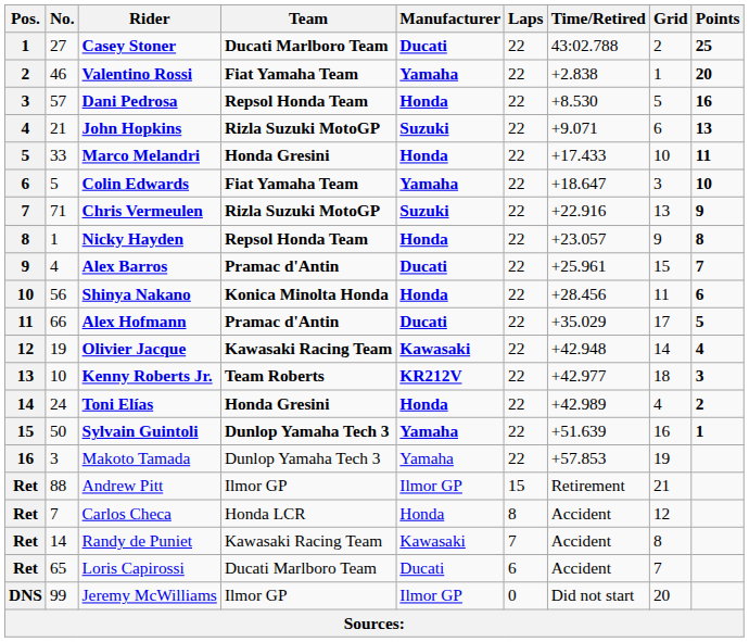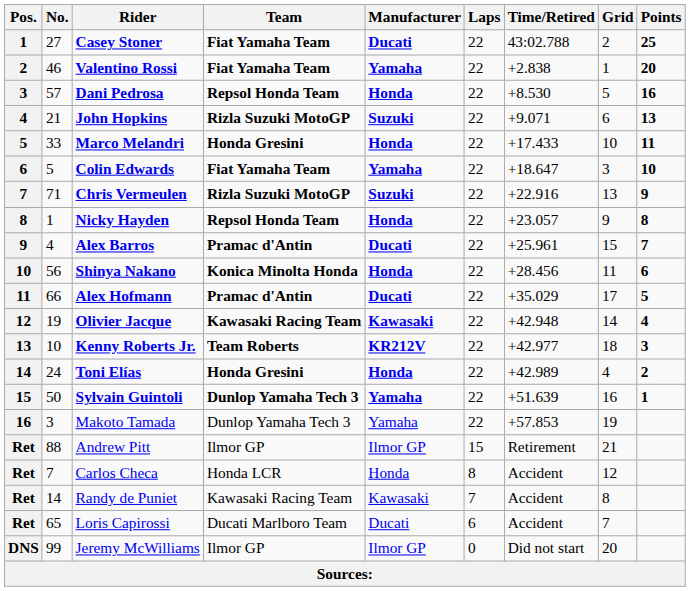Casey Stoner | Team: Ducati Marlboro Team -> Fiat Yamaha Team
